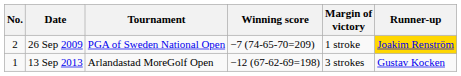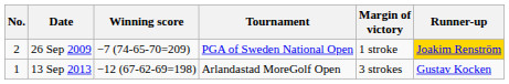columns swapped: Tournament <-> Winning score
